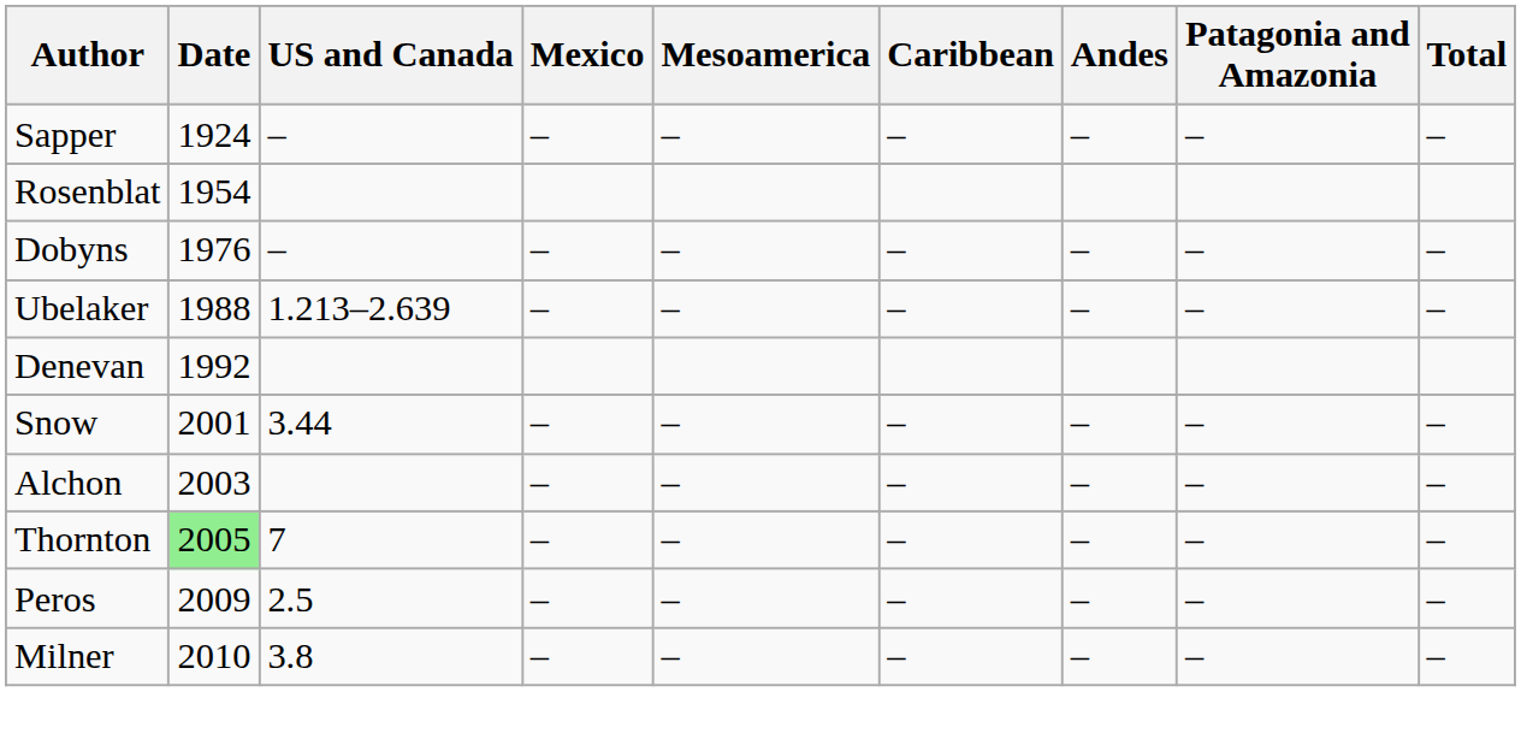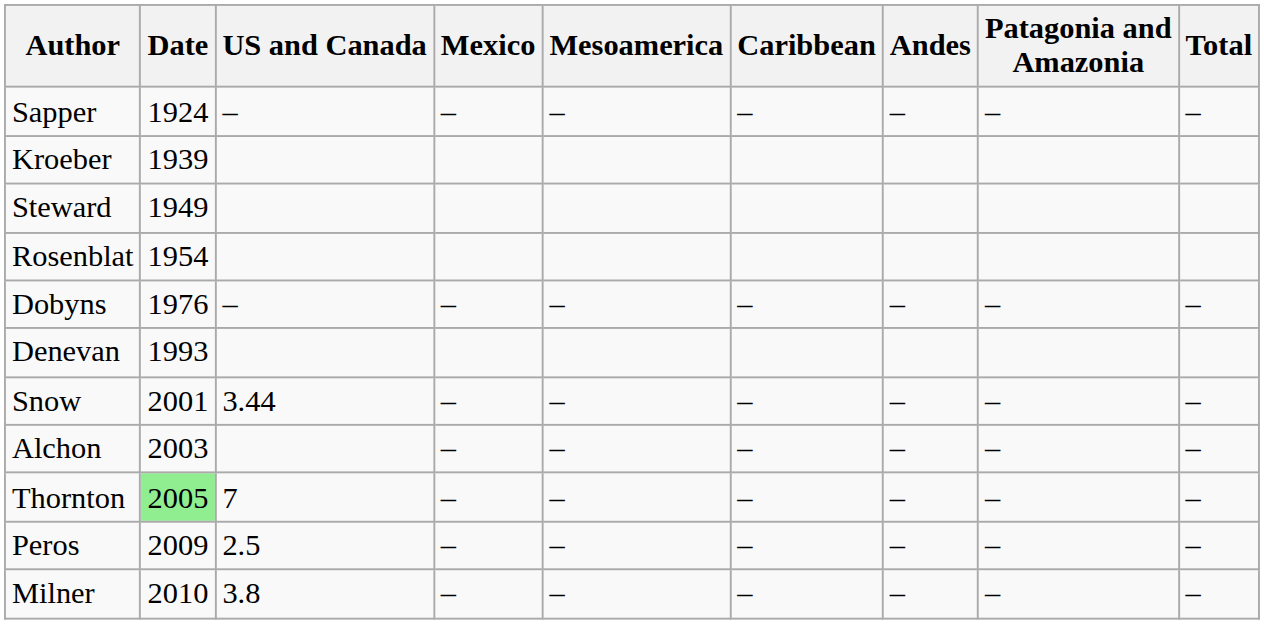+ row: Kroeber | 1939
+ row: Steward | 1949
- row: Ubelaker | 1988 | 1.213–2.639 | – | – | – | – | – | –
Denevan | Date: 1992 -> 1993
